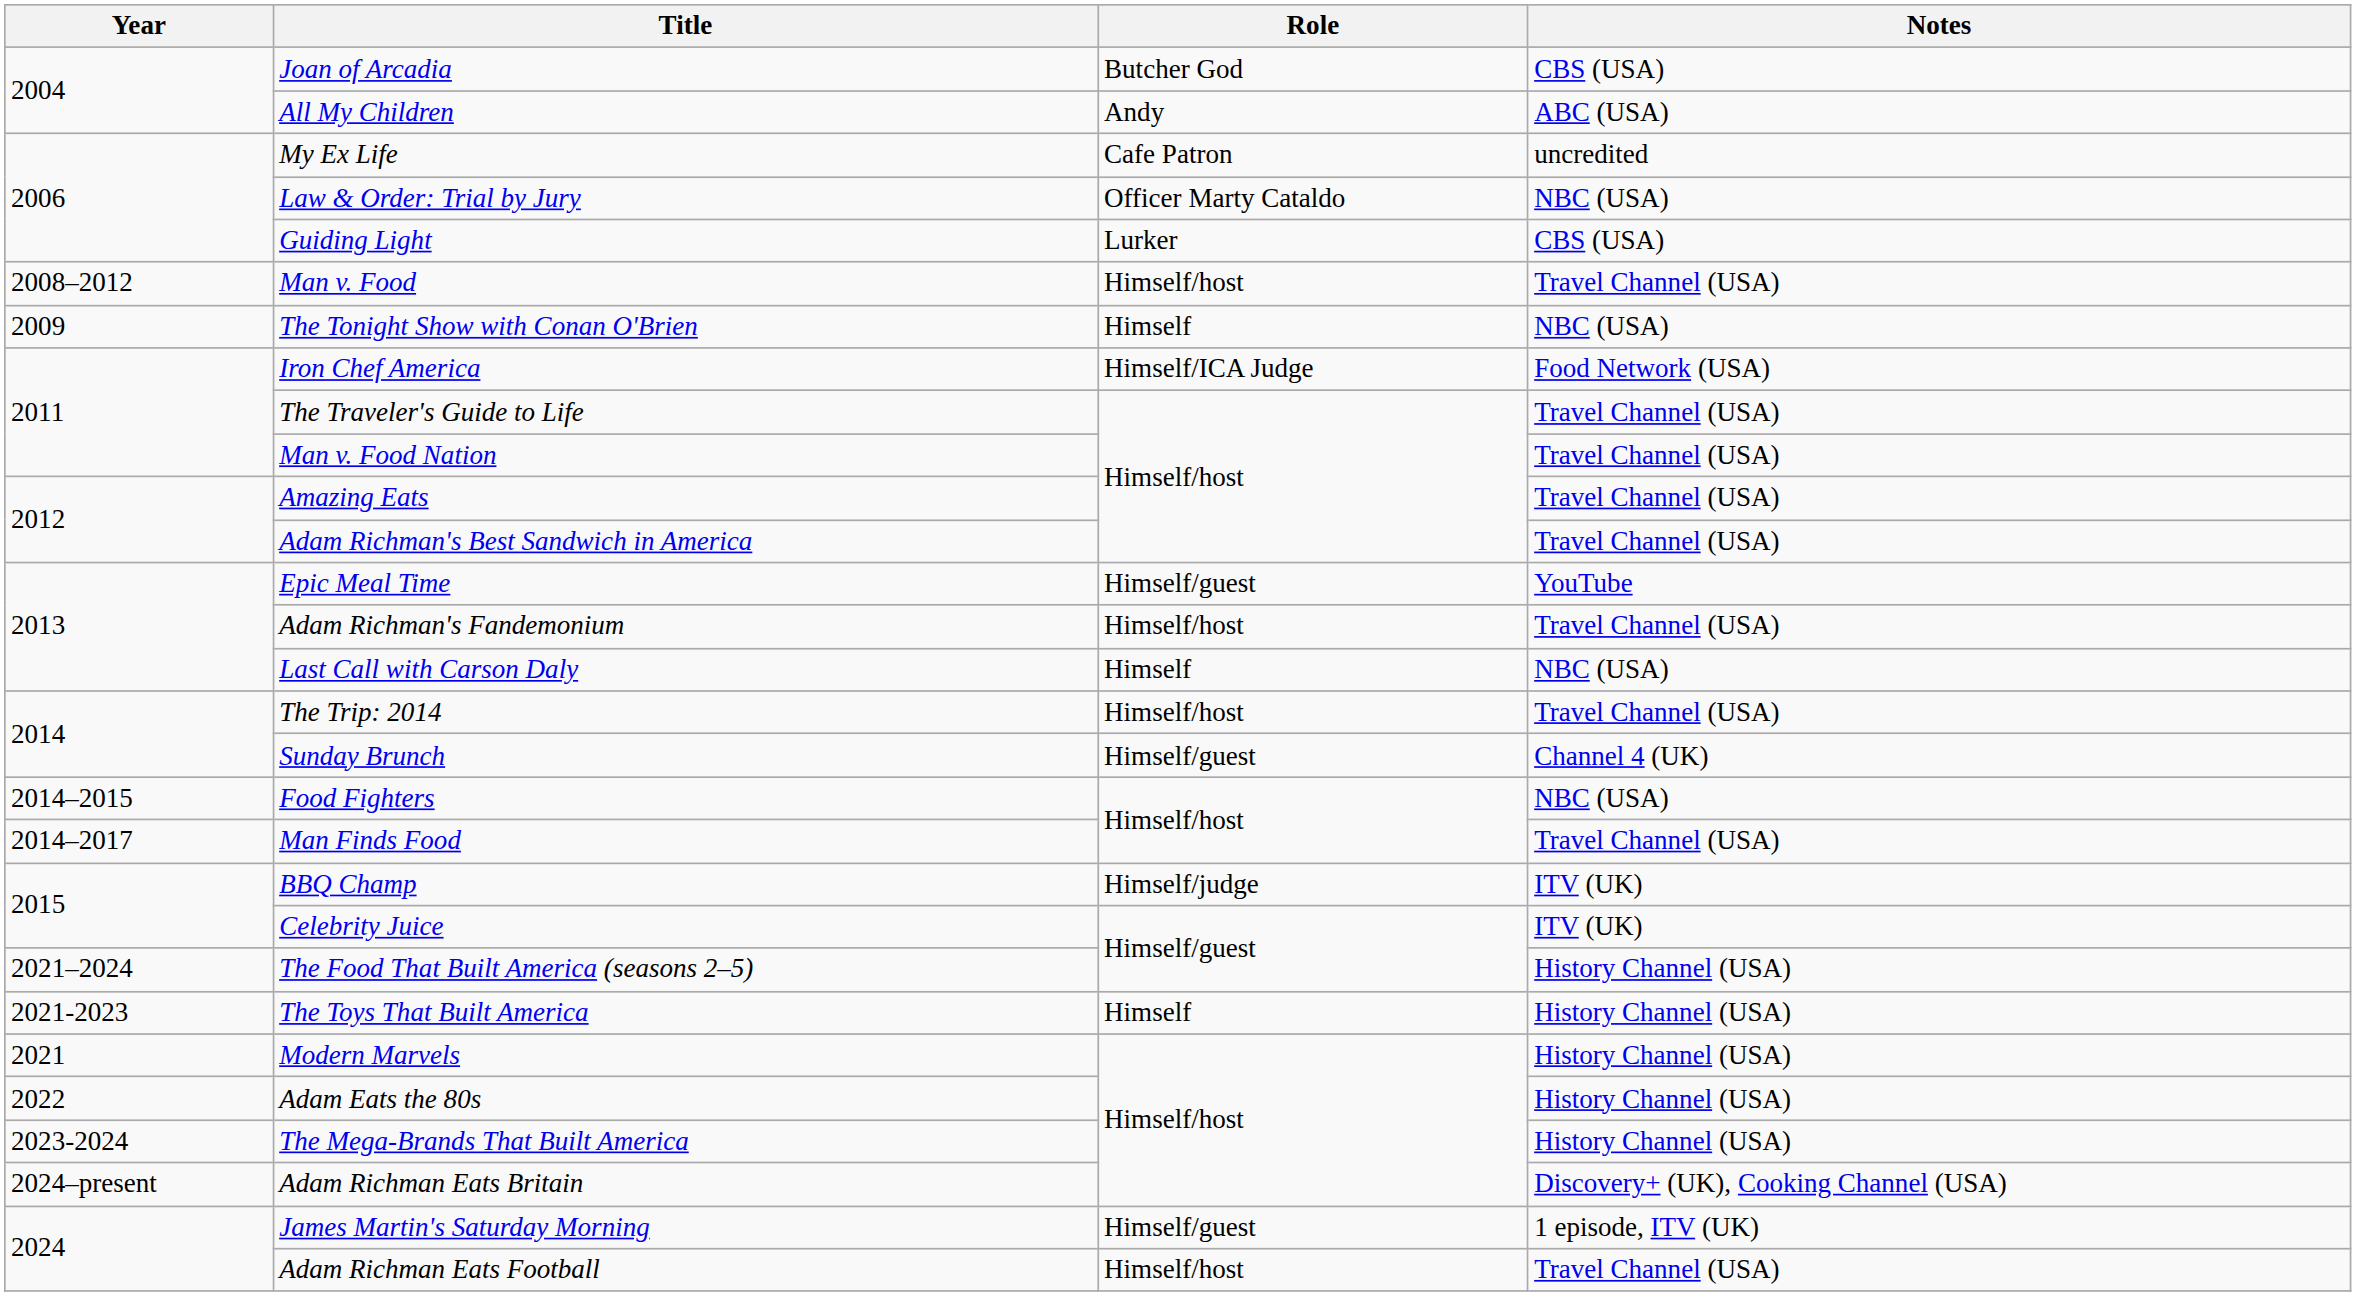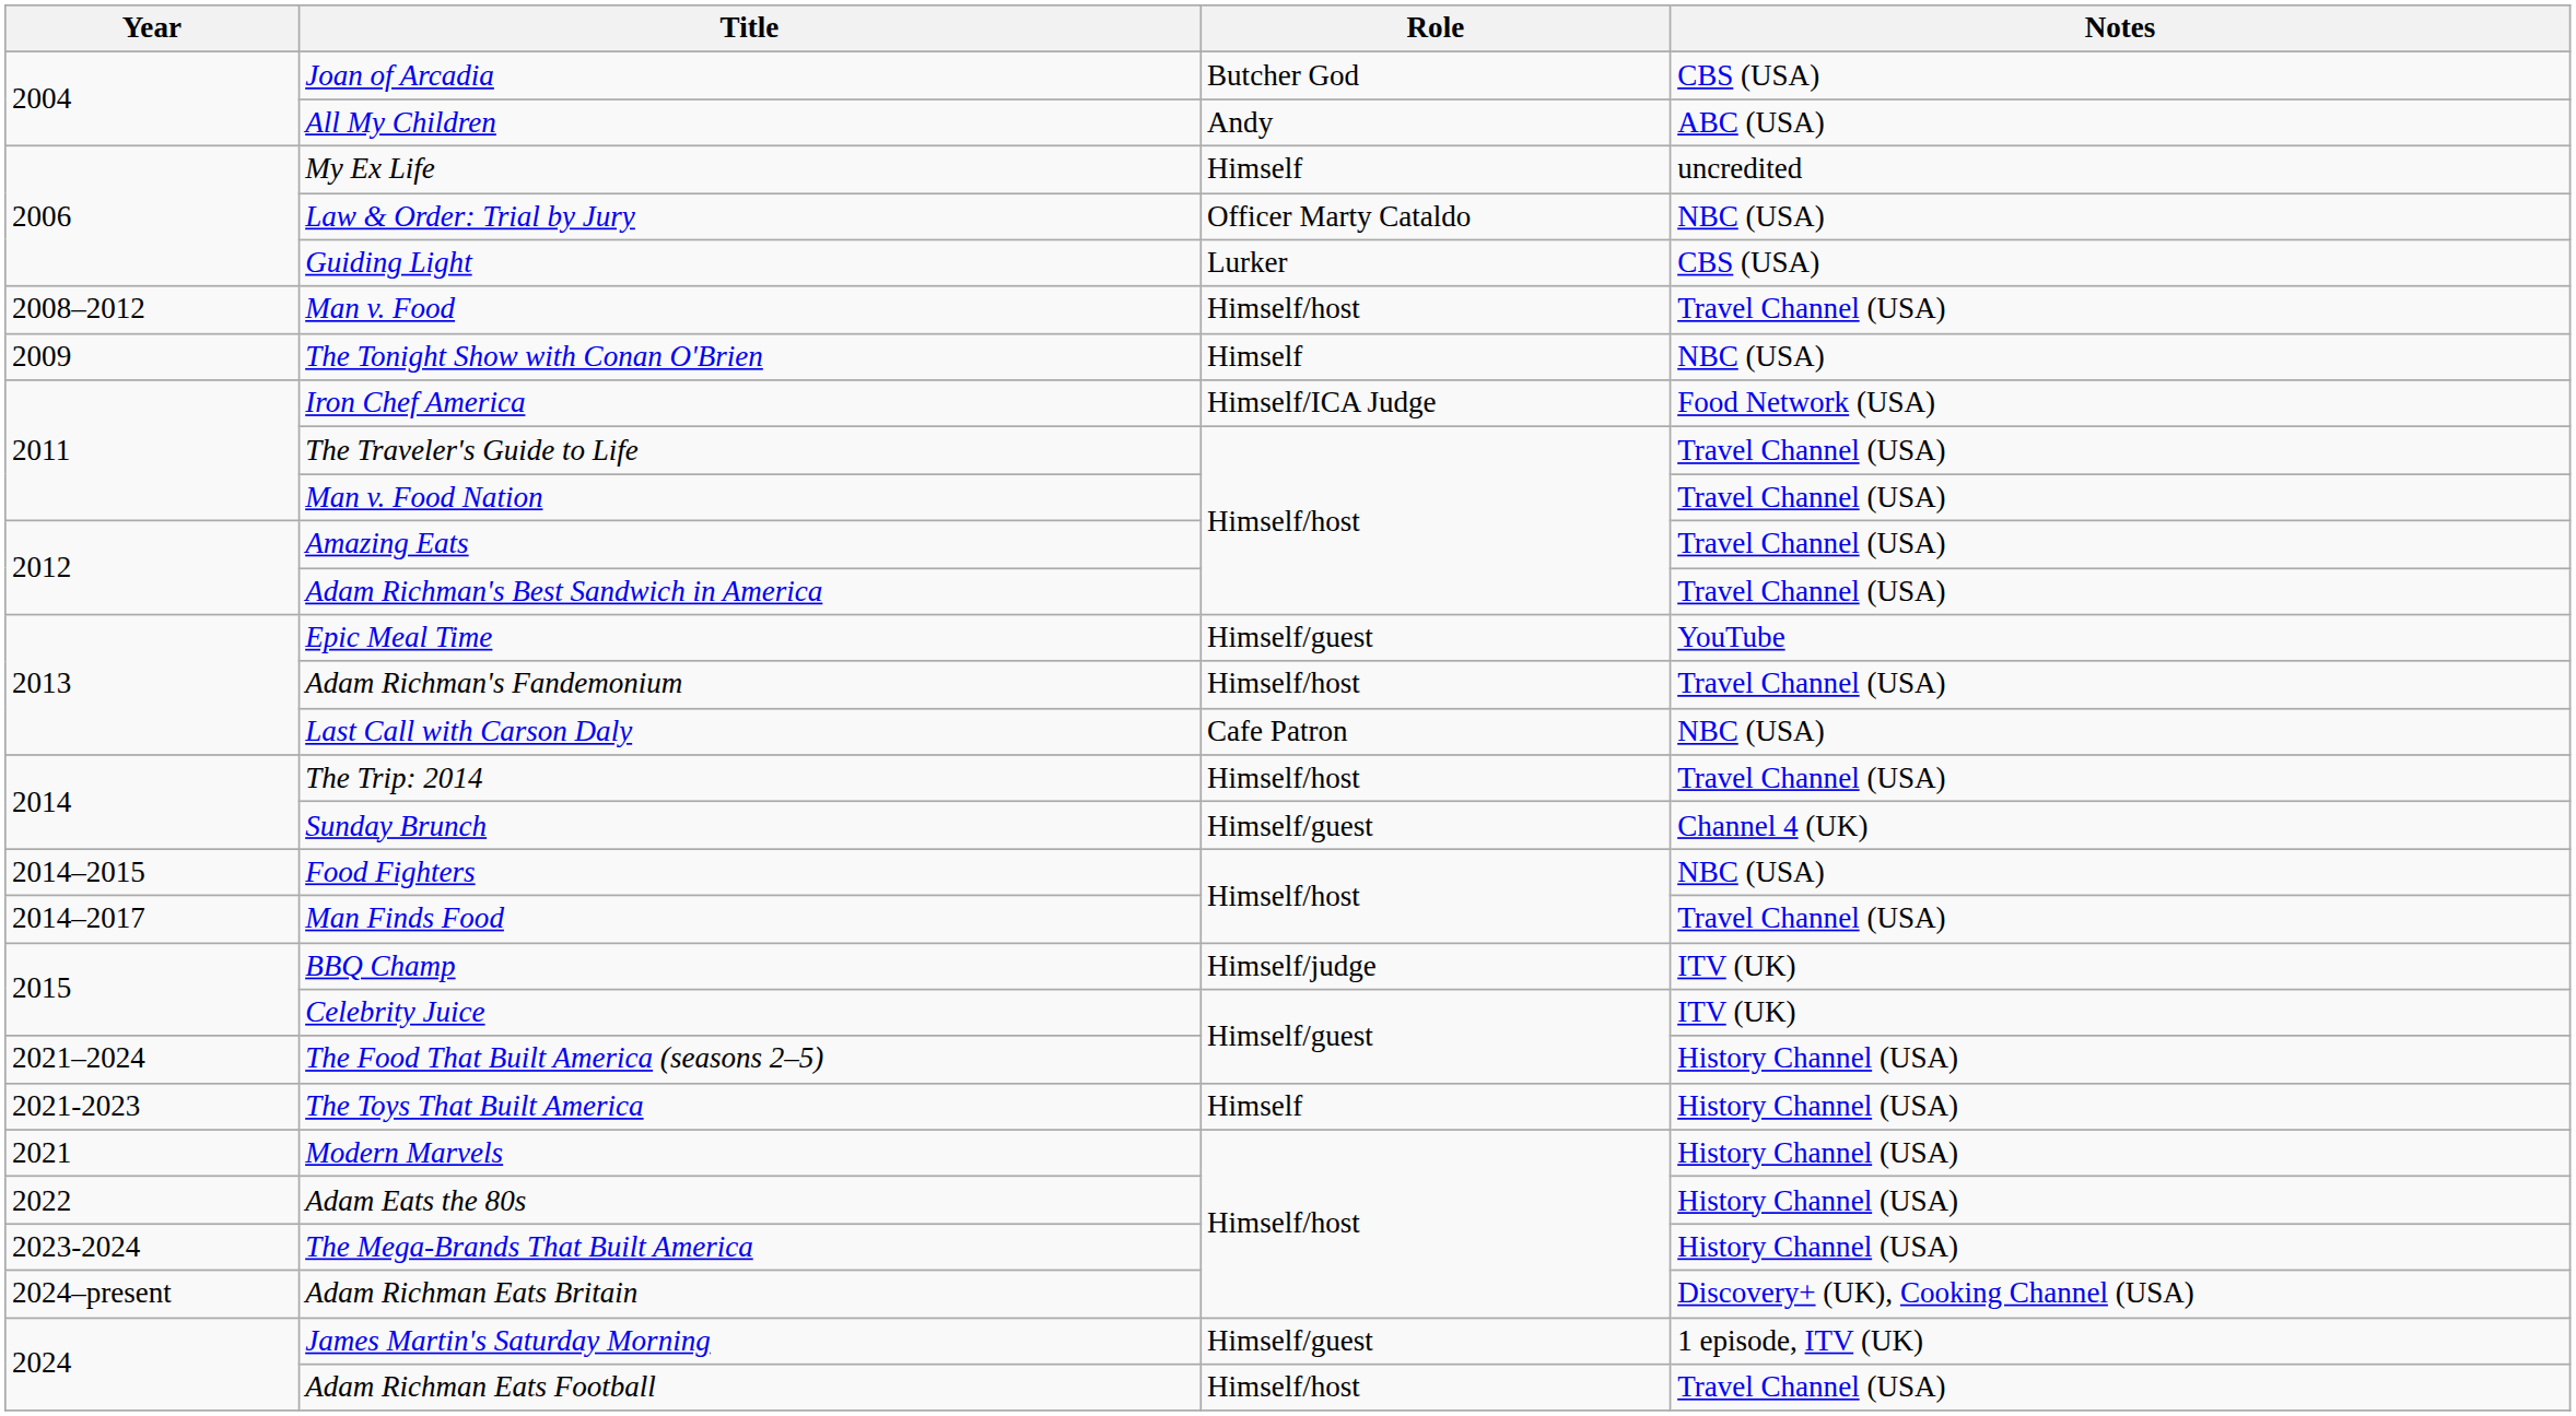My Ex Life | Role: Cafe Patron -> Himself
Last Call with Carson Daly | Role: Himself -> Cafe Patron
